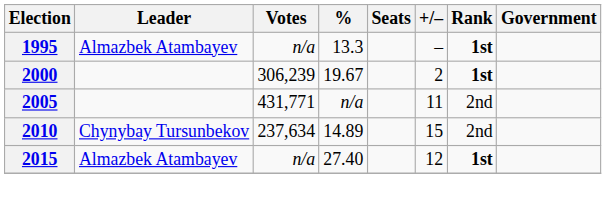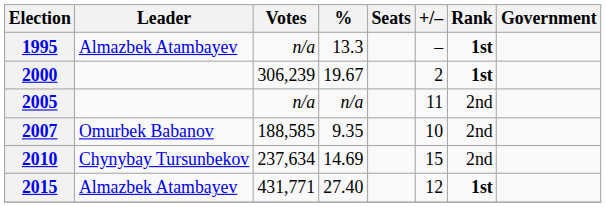2005 | Votes: 431,771 -> n/a
+ row: 2007 | Omurbek Babanov | 188,585 | 9.35 | 10 | 2nd
2010 | %: 14.89 -> 14.69
2015 | Votes: n/a -> 431,771
